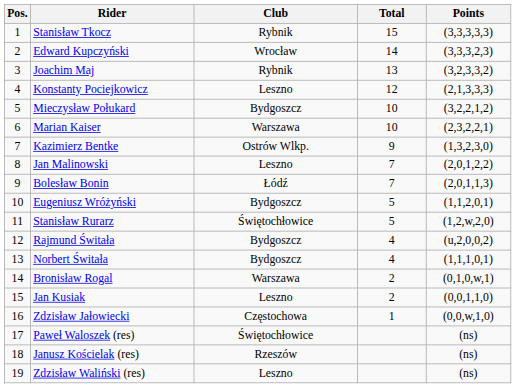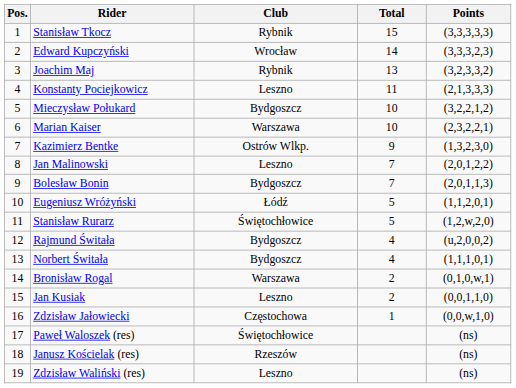Konstanty Pociejkowicz | Total: 12 -> 11
Bolesław Bonin | Club: Łódź -> Bydgoszcz
Eugeniusz Wróżyński | Club: Bydgoszcz -> Łódź
